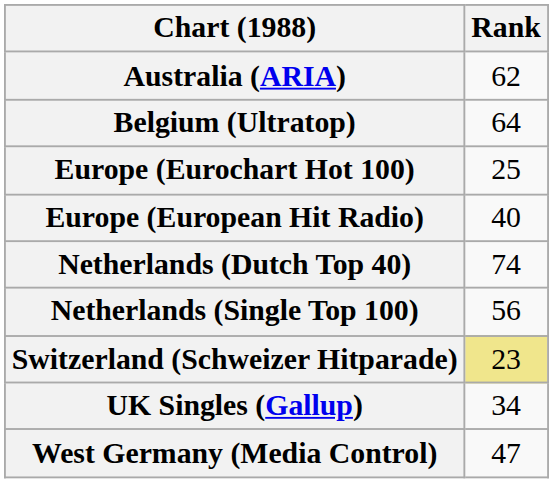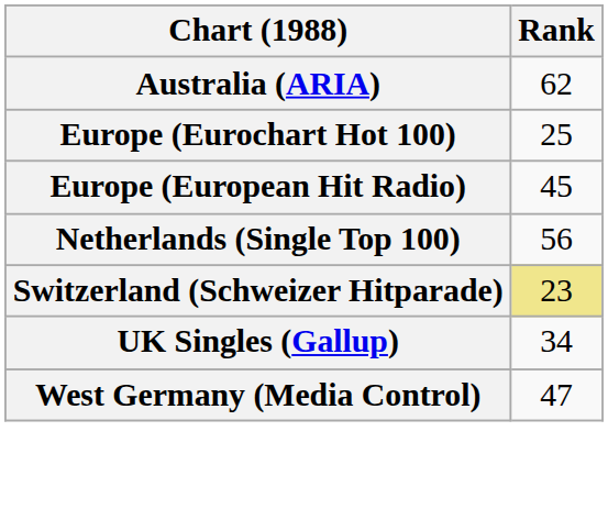- row: Belgium (Ultratop) | 64
Europe (European Hit Radio) | Rank: 40 -> 45
- row: Netherlands (Dutch Top 40) | 74
